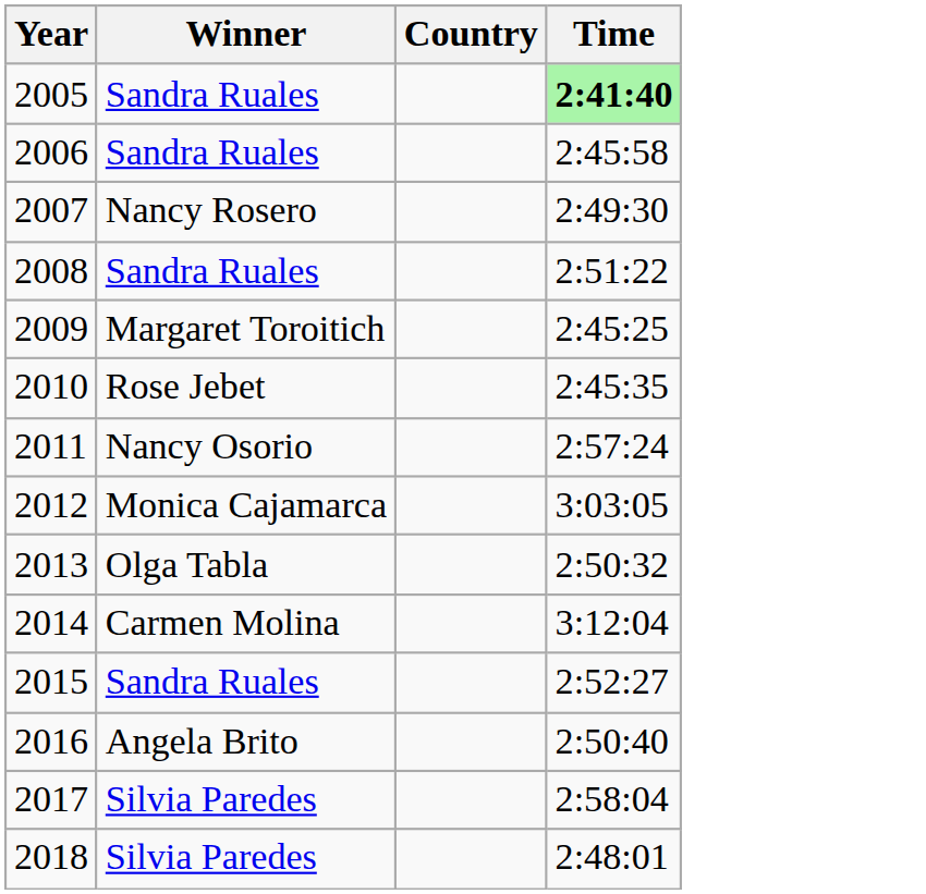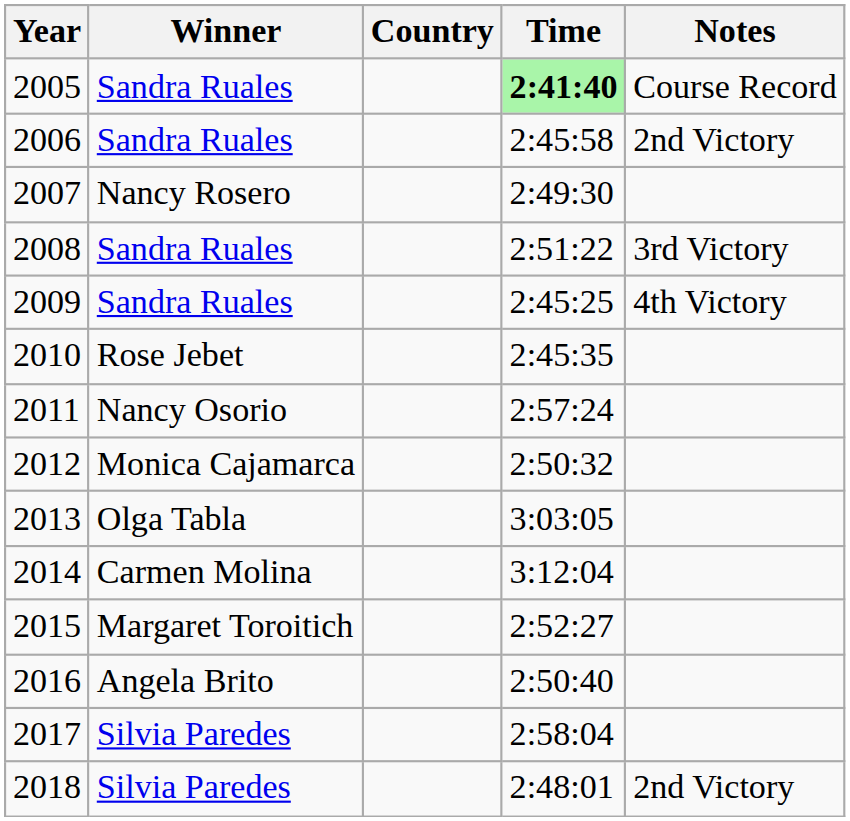+ column: Notes | Course Record | 2nd Victory | 3rd Victory | 4th Victory | 2nd Victory
2009 | Winner: Margaret Toroitich -> Sandra Ruales
2012 | Time: 3:03:05 -> 2:50:32
2013 | Time: 2:50:32 -> 3:03:05
2015 | Winner: Sandra Ruales -> Margaret Toroitich
